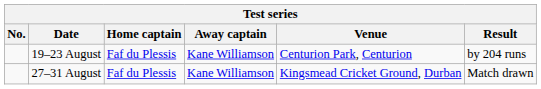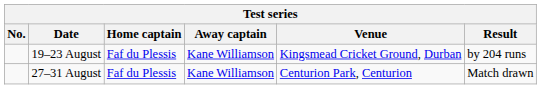19–23 August | Venue: Centurion Park, Centurion -> Kingsmead Cricket Ground, Durban
27–31 August | Venue: Kingsmead Cricket Ground, Durban -> Centurion Park, Centurion
